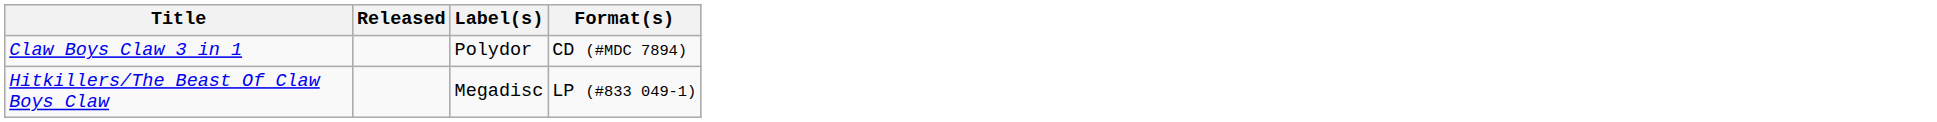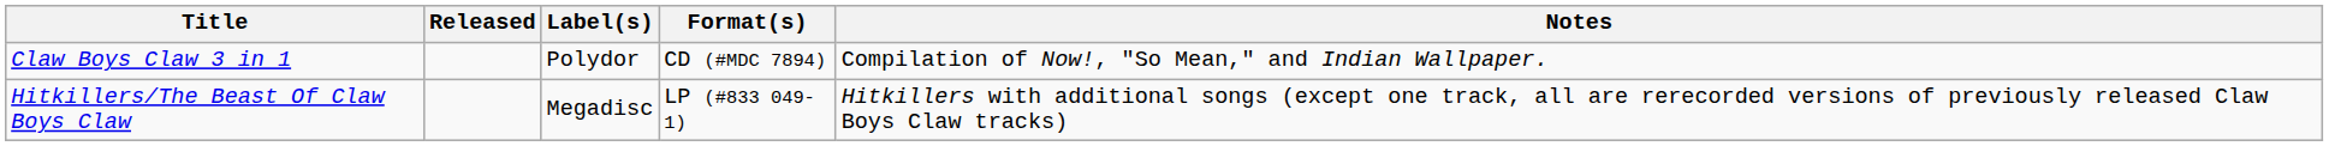+ column: Notes | Compilation of Now!, "So Mean," and Indian Wallpaper. | Hitkillers with additional songs (except one track, all are rerecorded versions of previously released Claw Boys Claw tracks)
